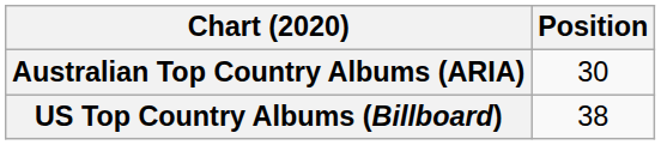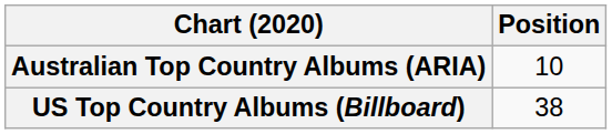Australian Top Country Albums (ARIA) | Position: 30 -> 10
